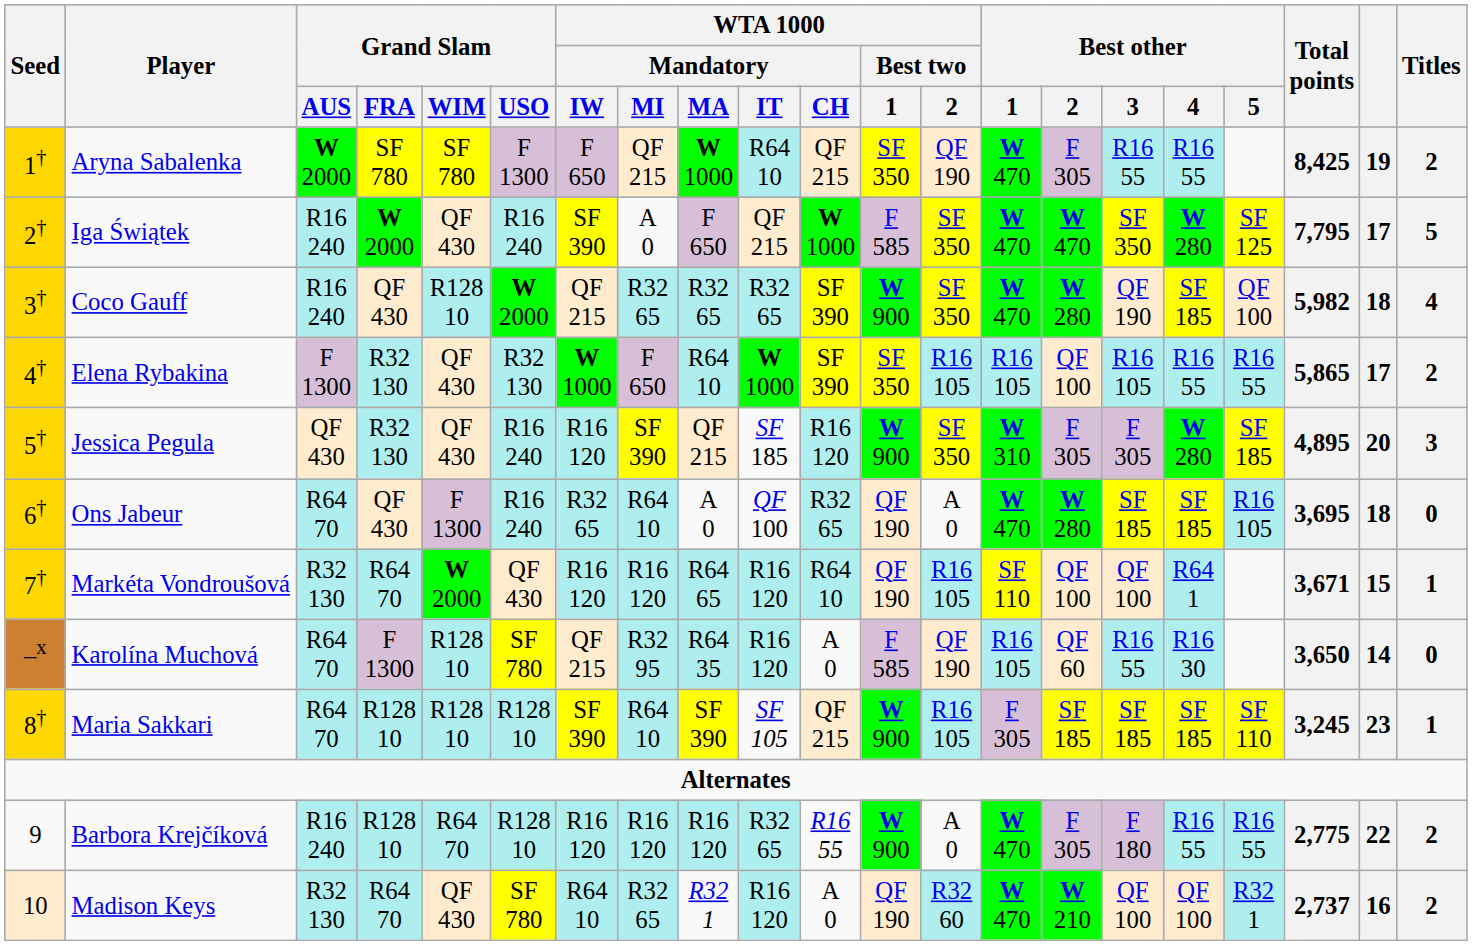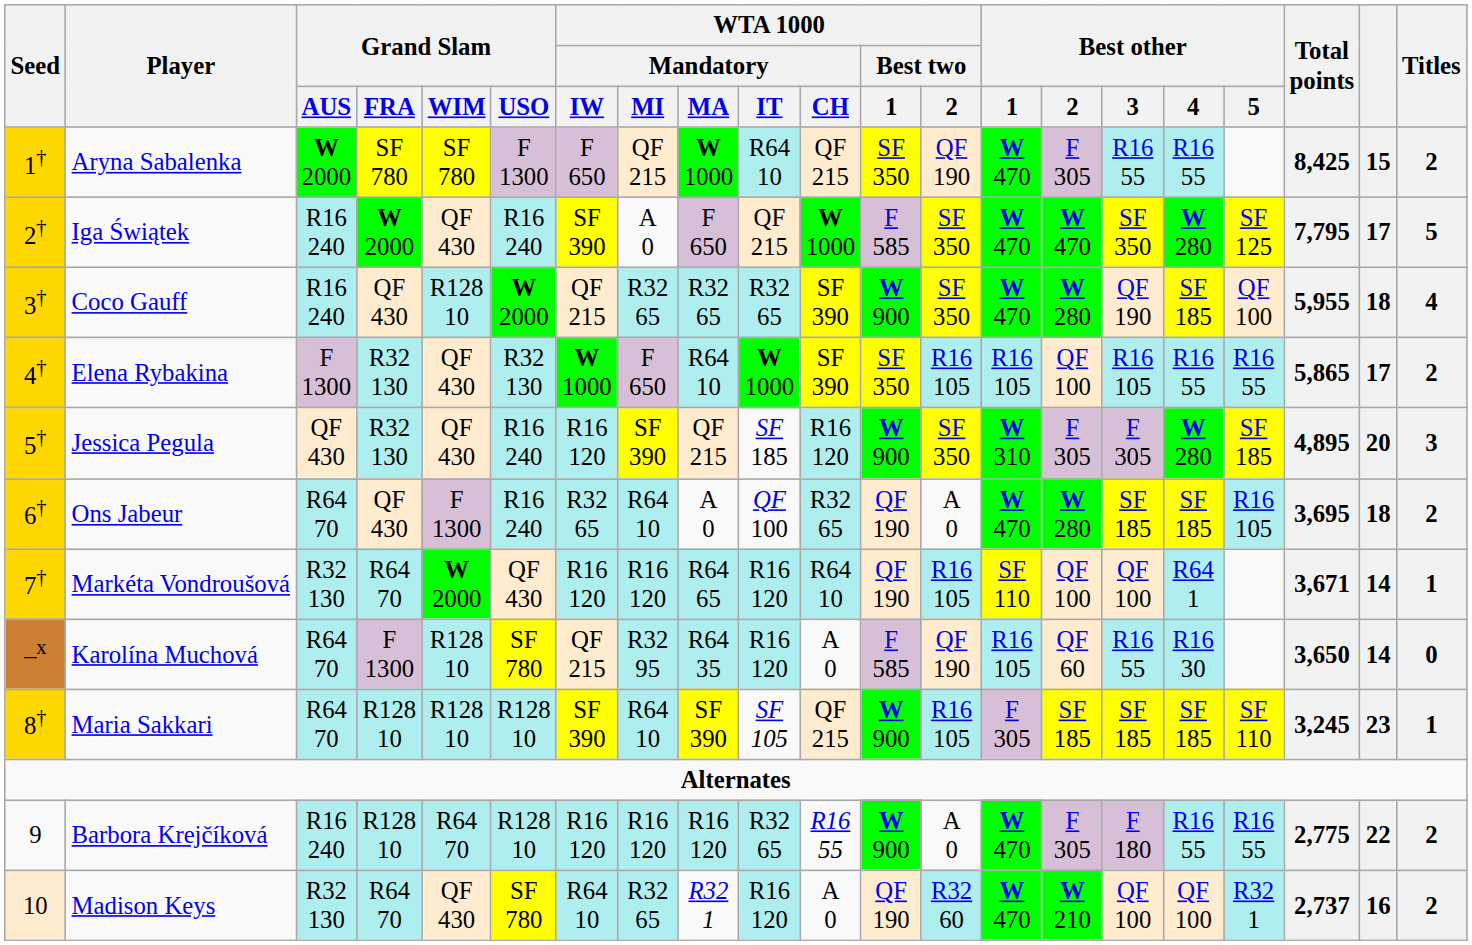Aryna Sabalenka | column 20: 19 -> 15
Coco Gauff | Total points: 5,982 -> 5,955
Ons Jabeur | Titles: 0 -> 2
Markéta Vondroušová | column 20: 15 -> 14
